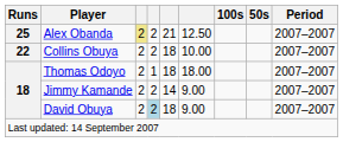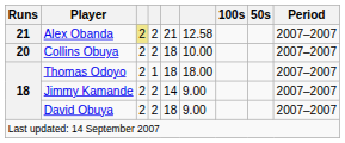Alex Obanda | Runs: 25 -> 21
Alex Obanda | column 6: 12.50 -> 12.58
Collins Obuya | Runs: 22 -> 20
David Obuya | column 4: lightblue background -> no background
